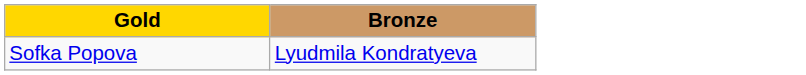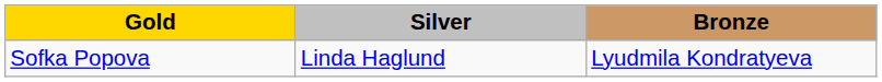+ column: Silver | Linda Haglund
